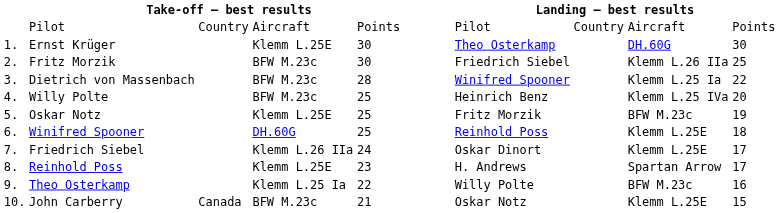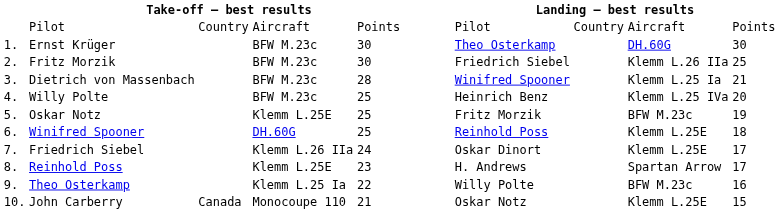Ernst Krüger | column 4: Klemm L.25E -> BFW M.23c
Dietrich von Massenbach | column 10: 22 -> 21
John Carberry | column 4: BFW M.23c -> Monocoupe 110
